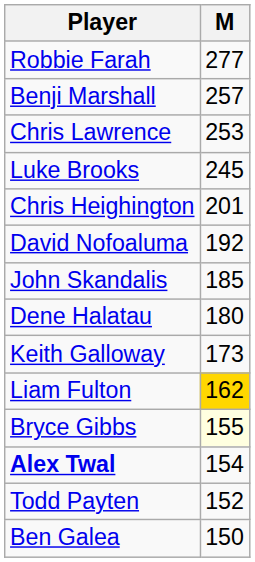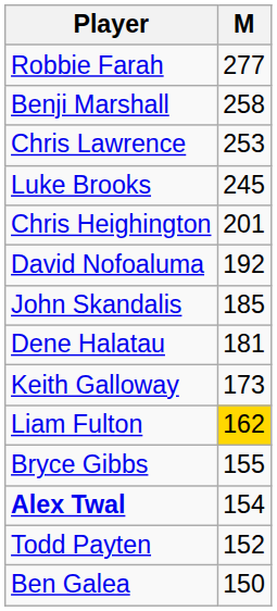Benji Marshall | M: 257 -> 258
Dene Halatau | M: 180 -> 181
Bryce Gibbs | M: lightyellow background -> no background
